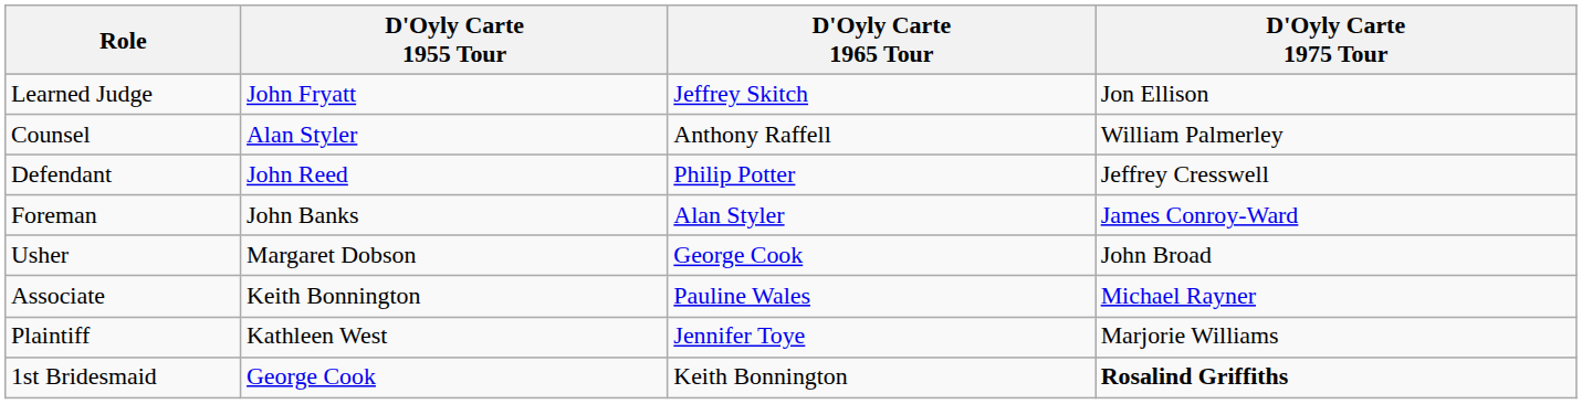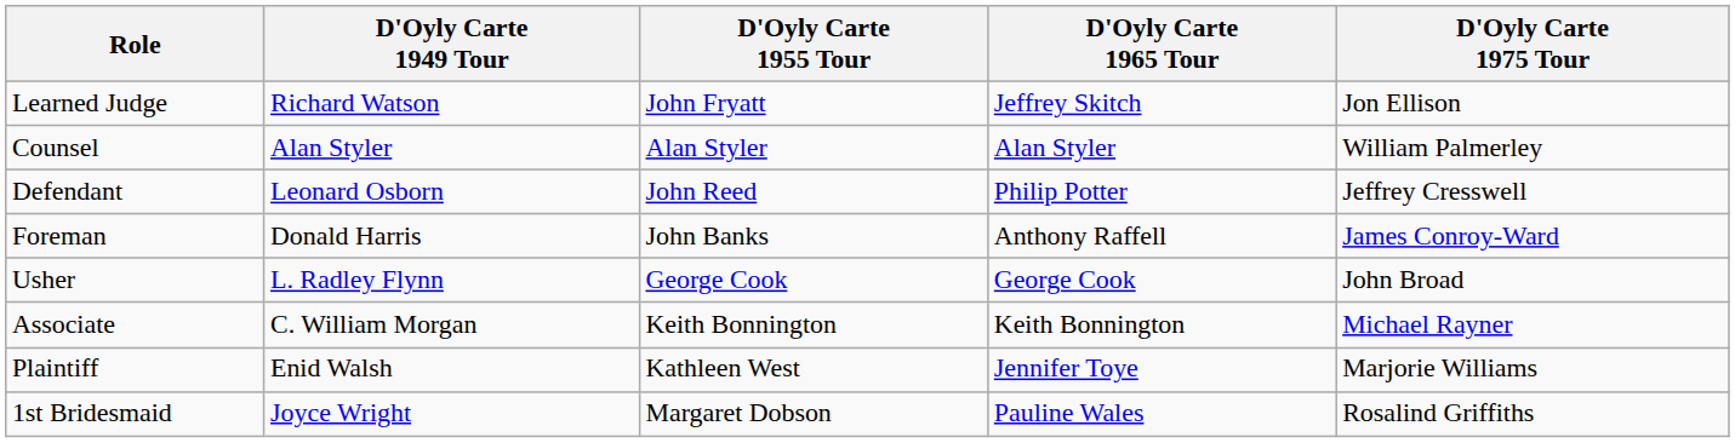+ column: D'Oyly Carte 1949 Tour | Richard Watson | Alan Styler | Leonard Osborn | Donald Harris | L. Radley Flynn | C. William Morgan | Enid Walsh | Joyce Wright
Counsel | D'Oyly Carte 1965 Tour: Anthony Raffell -> Alan Styler
Foreman | D'Oyly Carte 1965 Tour: Alan Styler -> Anthony Raffell
Usher | D'Oyly Carte 1955 Tour: Margaret Dobson -> George Cook
Associate | D'Oyly Carte 1965 Tour: Pauline Wales -> Keith Bonnington
1st Bridesmaid | D'Oyly Carte 1955 Tour: George Cook -> Margaret Dobson
1st Bridesmaid | D'Oyly Carte 1965 Tour: Keith Bonnington -> Pauline Wales
1st Bridesmaid | D'Oyly Carte 1975 Tour: bold -> normal
